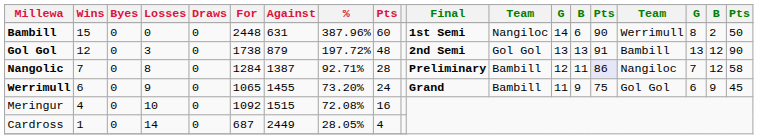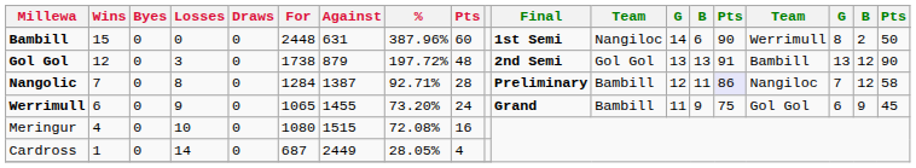Meringur | For: 1092 -> 1080
